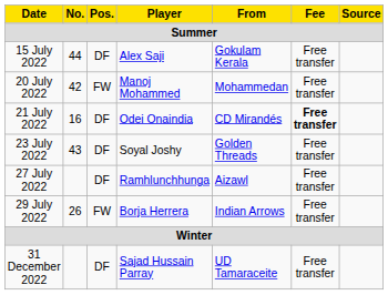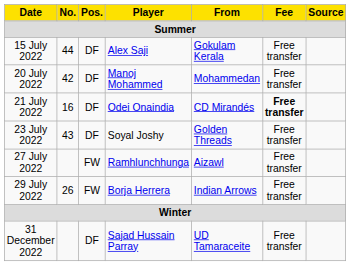20 July 2022 | Pos.: FW -> DF
27 July 2022 | Pos.: DF -> FW
